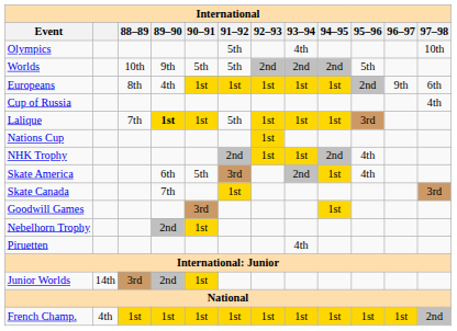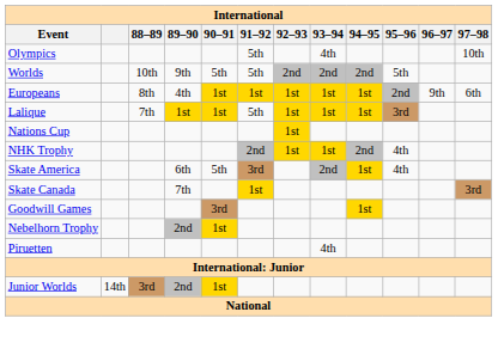- row: Cup of Russia | 4th
Lalique | 89–90: bold -> normal
- row: French Champ. | 4th | 1st | 1st | 1st | 1st | 1st | 1st | 1st | 1st | 1st | 2nd
